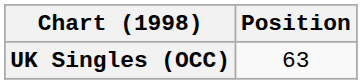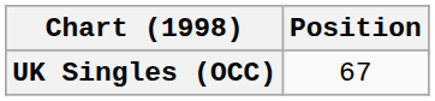UK Singles (OCC) | Position: 63 -> 67
